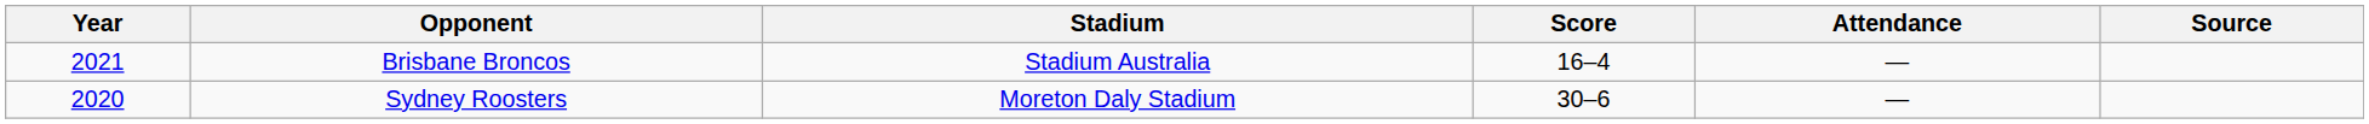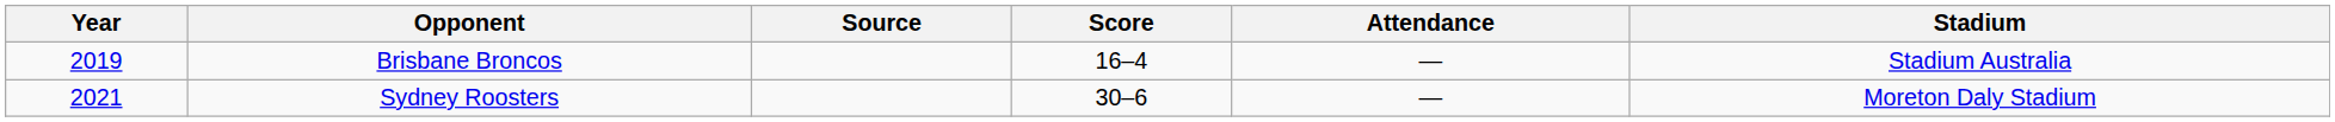columns swapped: Stadium <-> Source
Brisbane Broncos | Year: 2021 -> 2019
Sydney Roosters | Year: 2020 -> 2021
